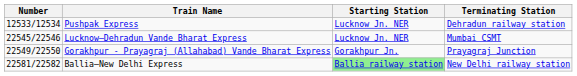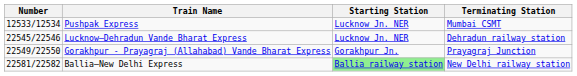Pushpak Express | Terminating Station: Dehradun railway station -> Mumbai CSMT
Lucknow–Dehradun Vande Bharat Express | Terminating Station: Mumbai CSMT -> Dehradun railway station
